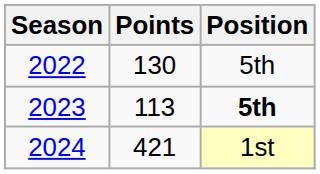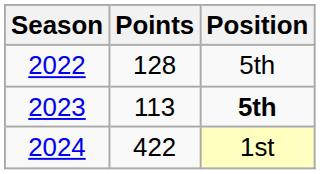2022 | Points: 130 -> 128
2024 | Points: 421 -> 422
